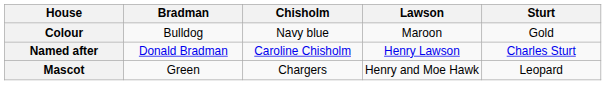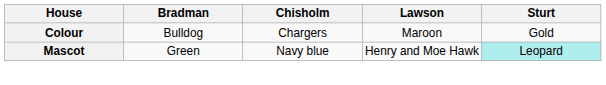Colour | Chisholm: Navy blue -> Chargers
- row: Named after | Donald Bradman | Caroline Chisholm | Henry Lawson | Charles Sturt
Mascot | Chisholm: Chargers -> Navy blue
Mascot | Sturt: no background -> paleturquoise background
